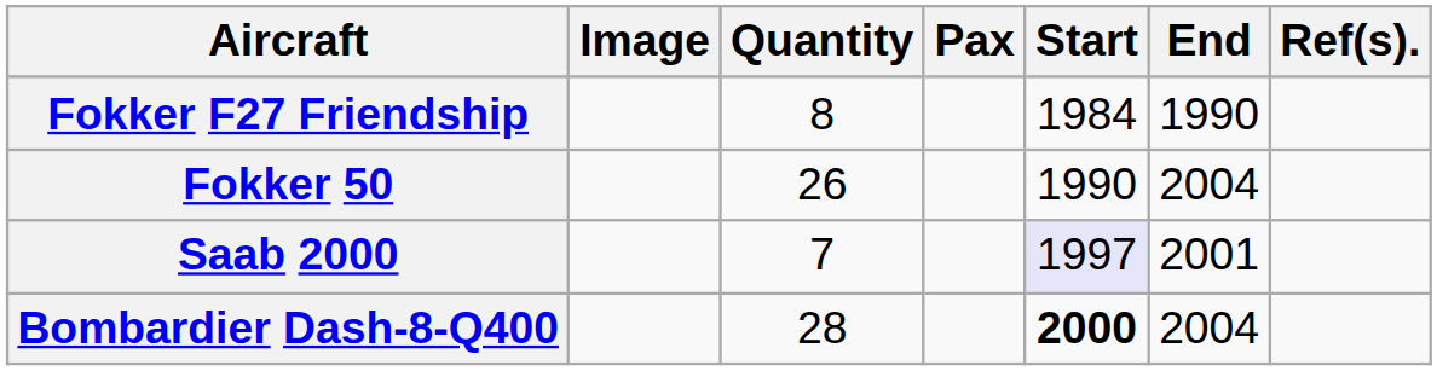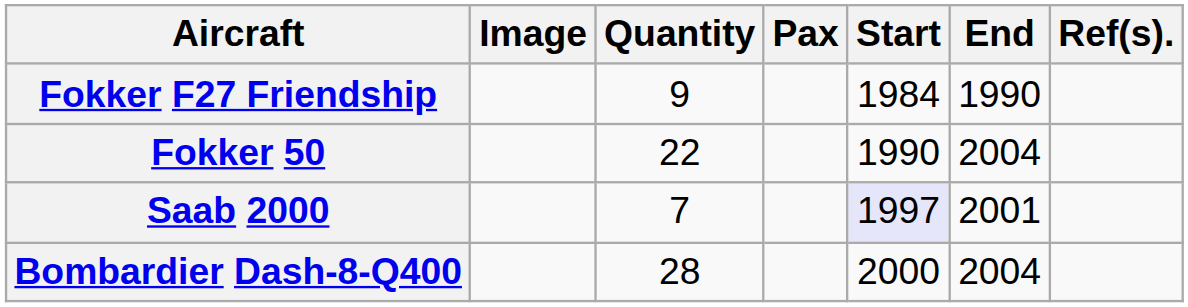Fokker F27 Friendship | Quantity: 8 -> 9
Fokker 50 | Quantity: 26 -> 22
Bombardier Dash-8-Q400 | Start: bold -> normal
